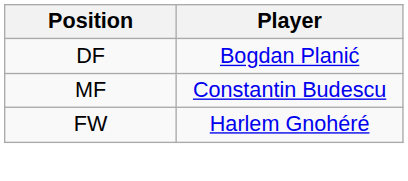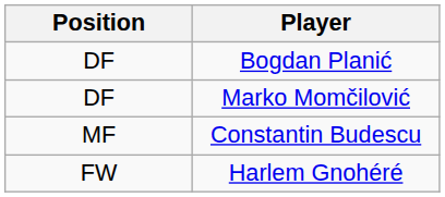+ row: DF | Marko Momčilović
